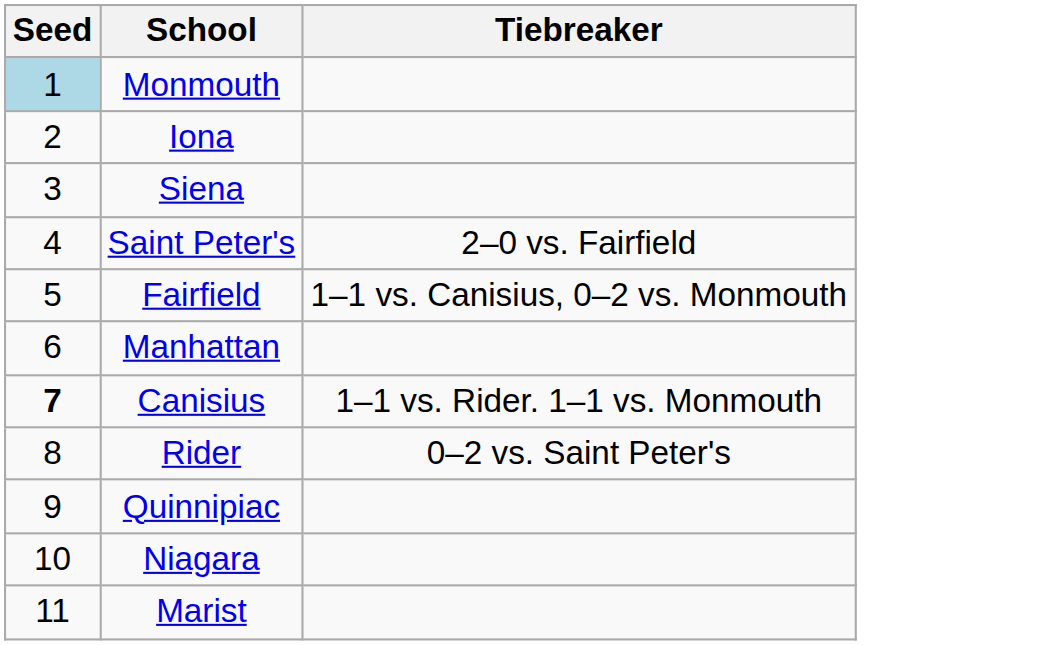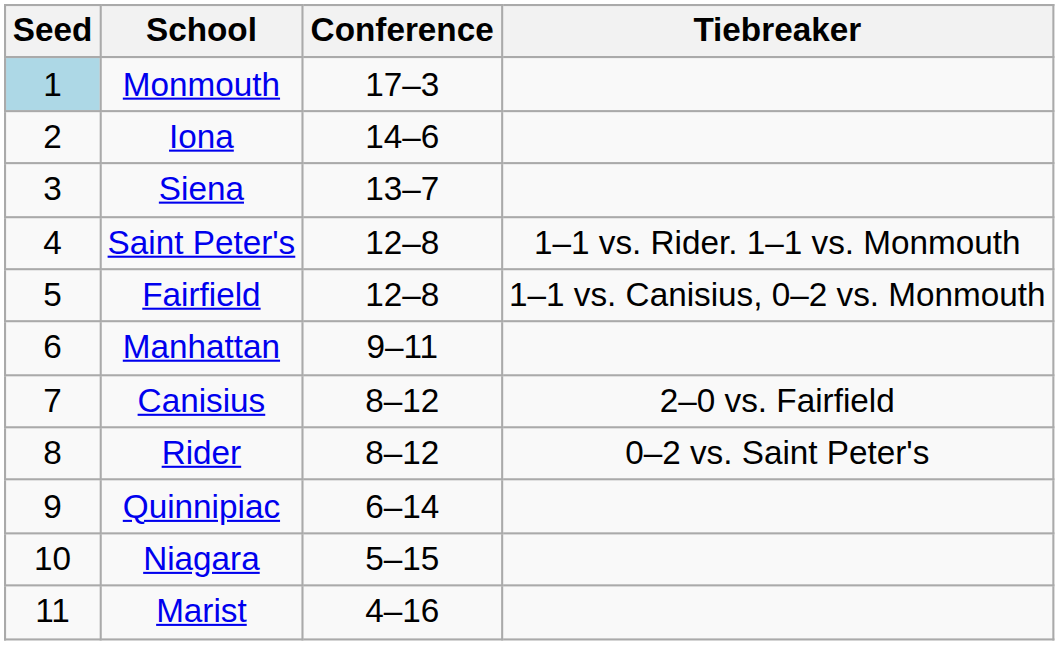+ column: Conference | 17–3 | 14–6 | 13–7 | 12–8 | 12–8 | 9–11 | 8–12 | 8–12 | 6–14 | 5–15 | 4–16
Saint Peter's | Tiebreaker: 2–0 vs. Fairfield -> 1–1 vs. Rider. 1–1 vs. Monmouth
Canisius | Seed: bold -> normal
Canisius | Tiebreaker: 1–1 vs. Rider. 1–1 vs. Monmouth -> 2–0 vs. Fairfield
